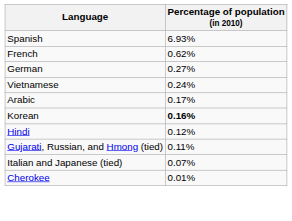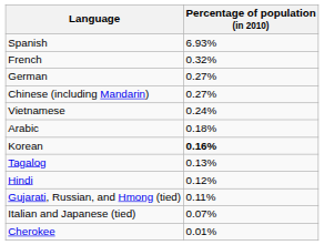French | Percentage of population (in 2010): 0.62% -> 0.32%
+ row: Chinese (including Mandarin) | 0.27%
Arabic | Percentage of population (in 2010): 0.17% -> 0.18%
+ row: Tagalog | 0.13%
